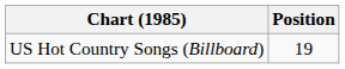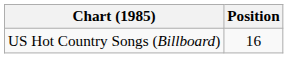US Hot Country Songs (Billboard) | Position: 19 -> 16
